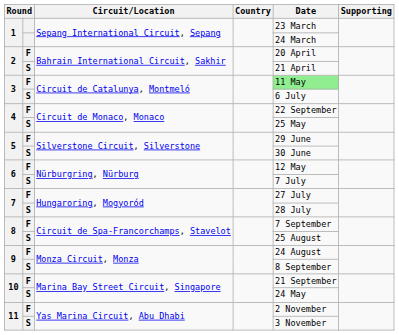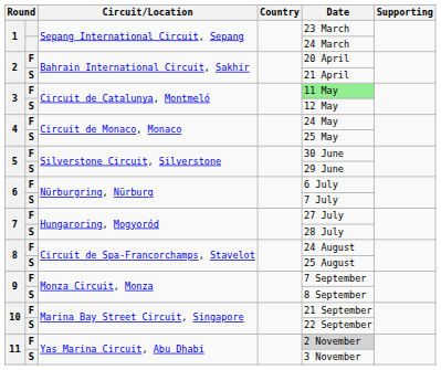3 / S | Date: 6 July -> 12 May
4 / F | Date: 22 September -> 24 May
5 / F | Date: 29 June -> 30 June
5 / S | Date: 30 June -> 29 June
6 / F | Date: 12 May -> 6 July
8 / F | Date: 7 September -> 24 August
9 / F | Date: 24 August -> 7 September
10 / S | Date: 24 May -> 22 September
11 / F | Date: no background -> lightgrey background
